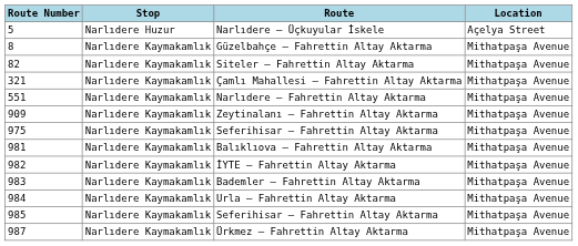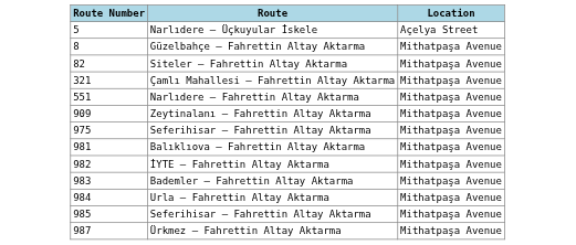- column: Stop | Narlıdere Huzur | Narlıdere Kaymakamlık | Narlıdere Kaymakamlık | Narlıdere Kaymakamlık | Narlıdere Kaymakamlık | Narlıdere Kaymakamlık | Narlıdere Kaymakamlık | Narlıdere Kaymakamlık | Narlıdere Kaymakamlık | Narlıdere Kaymakamlık | Narlıdere Kaymakamlık | Narlıdere Kaymakamlık | Narlıdere Kaymakamlık
